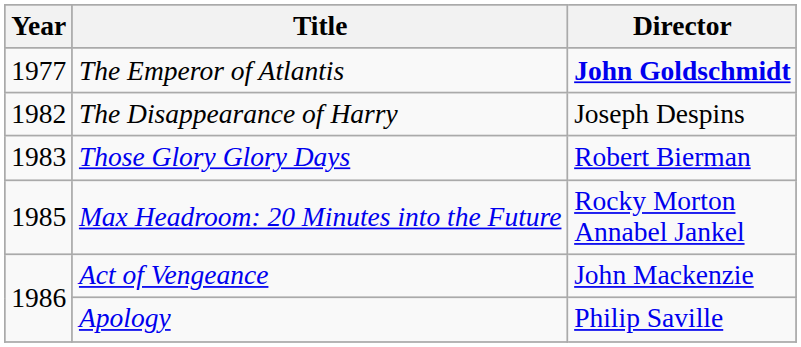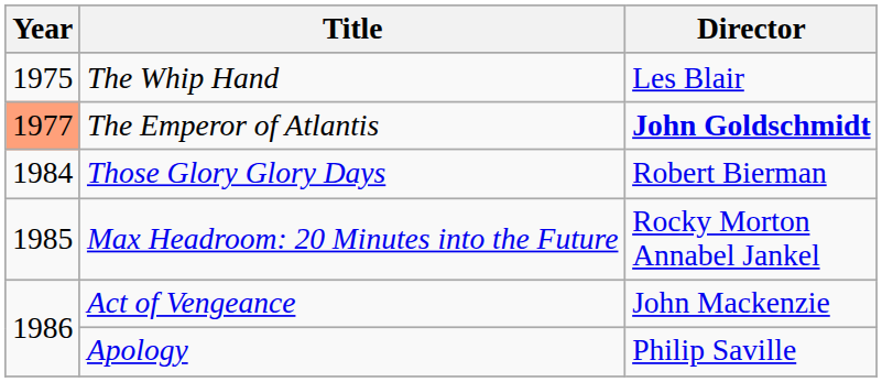+ row: 1975 | The Whip Hand | Les Blair
The Emperor of Atlantis | Year: no background -> lightsalmon background
- row: 1982 | The Disappearance of Harry | Joseph Despins
Those Glory Glory Days | Year: 1983 -> 1984
